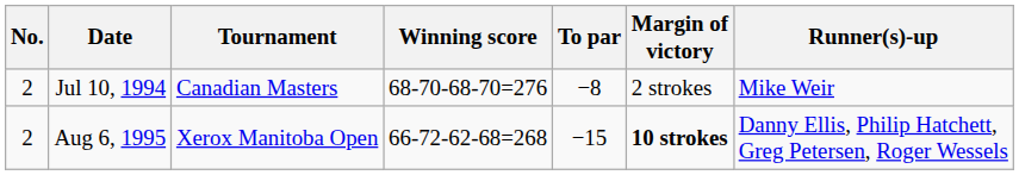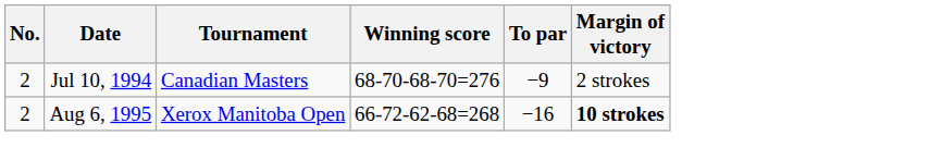- column: Runner(s)-up | Mike Weir | Danny Ellis, Philip Hatchett, Greg Petersen, Roger Wessels
Jul 10, 1994 | To par: −8 -> −9
Aug 6, 1995 | To par: −15 -> −16
